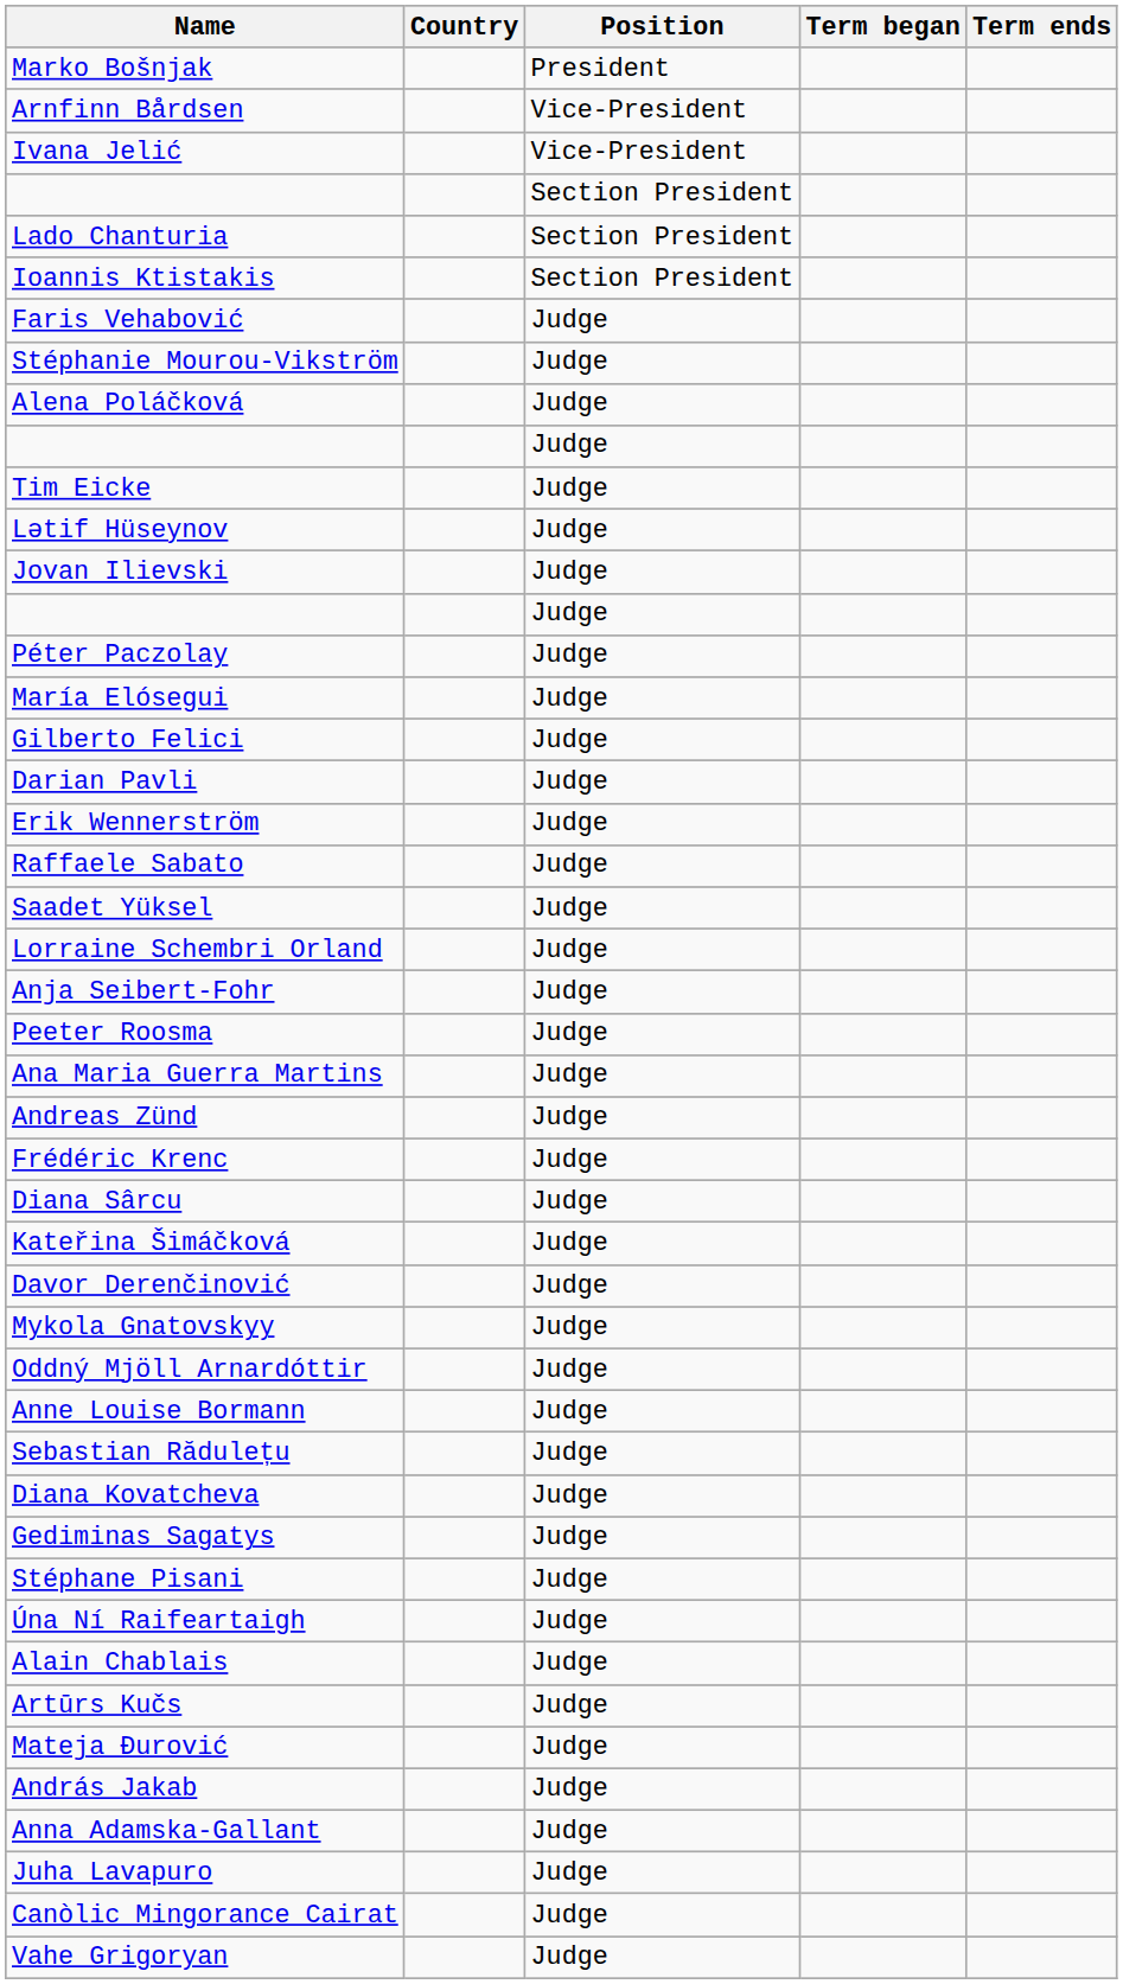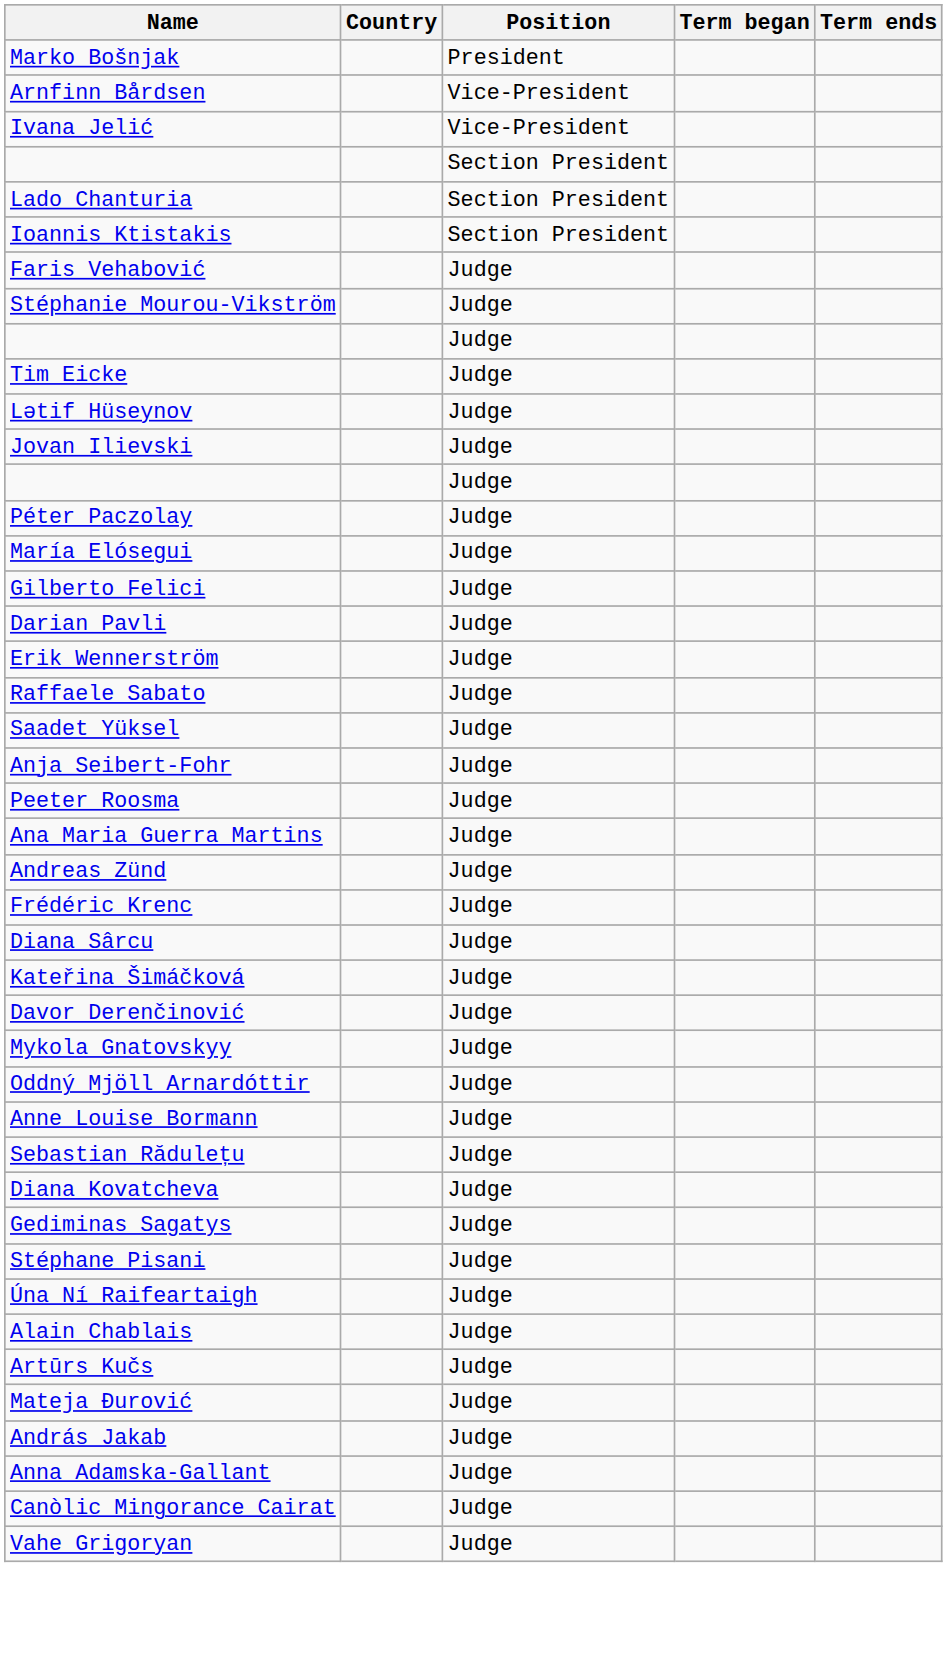- row: Alena Poláčková | Judge
- row: Lorraine Schembri Orland | Judge
- row: Juha Lavapuro | Judge
